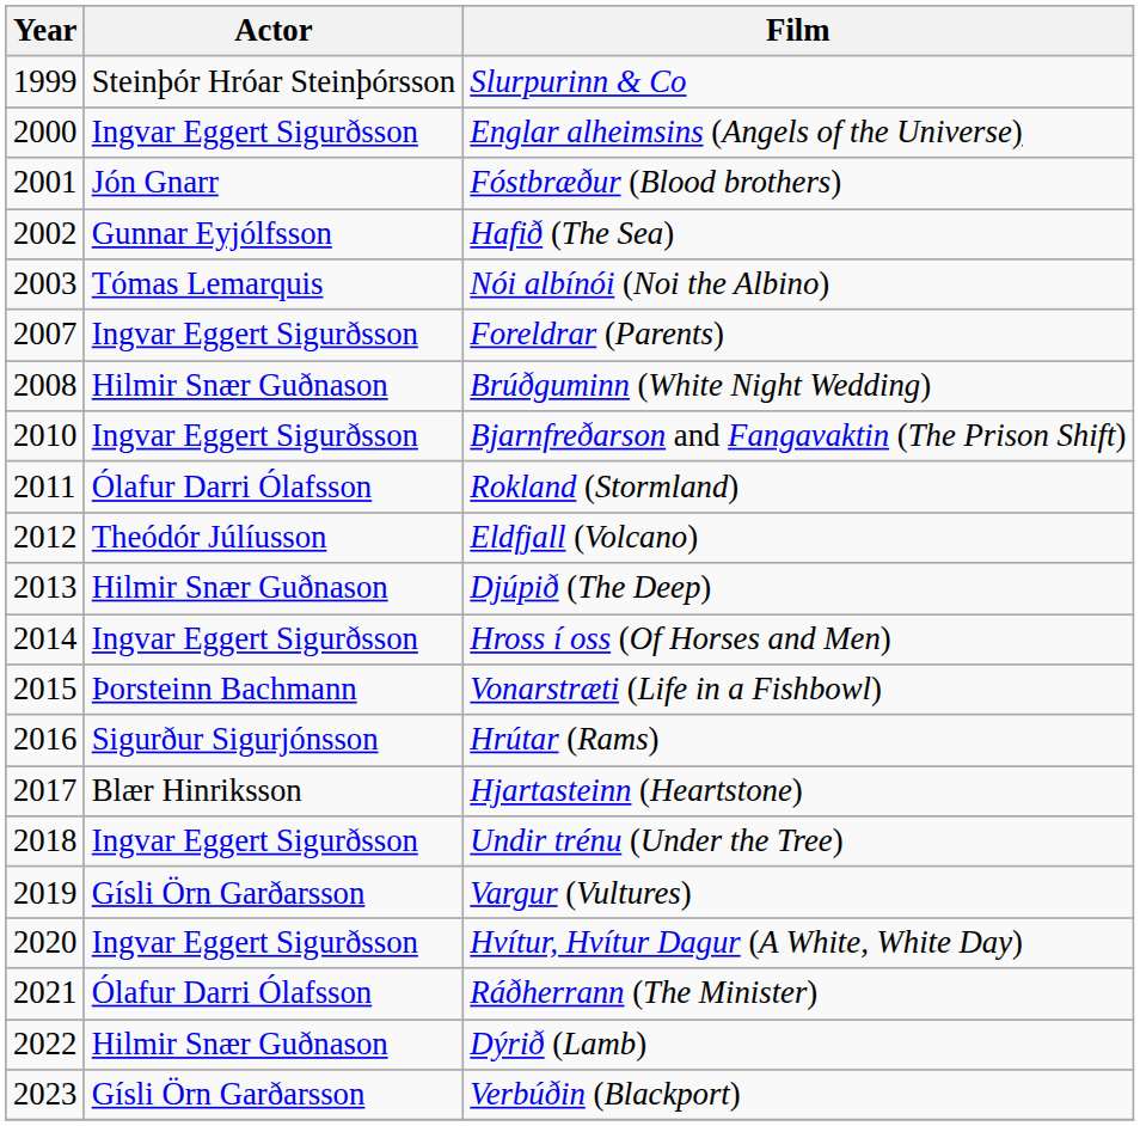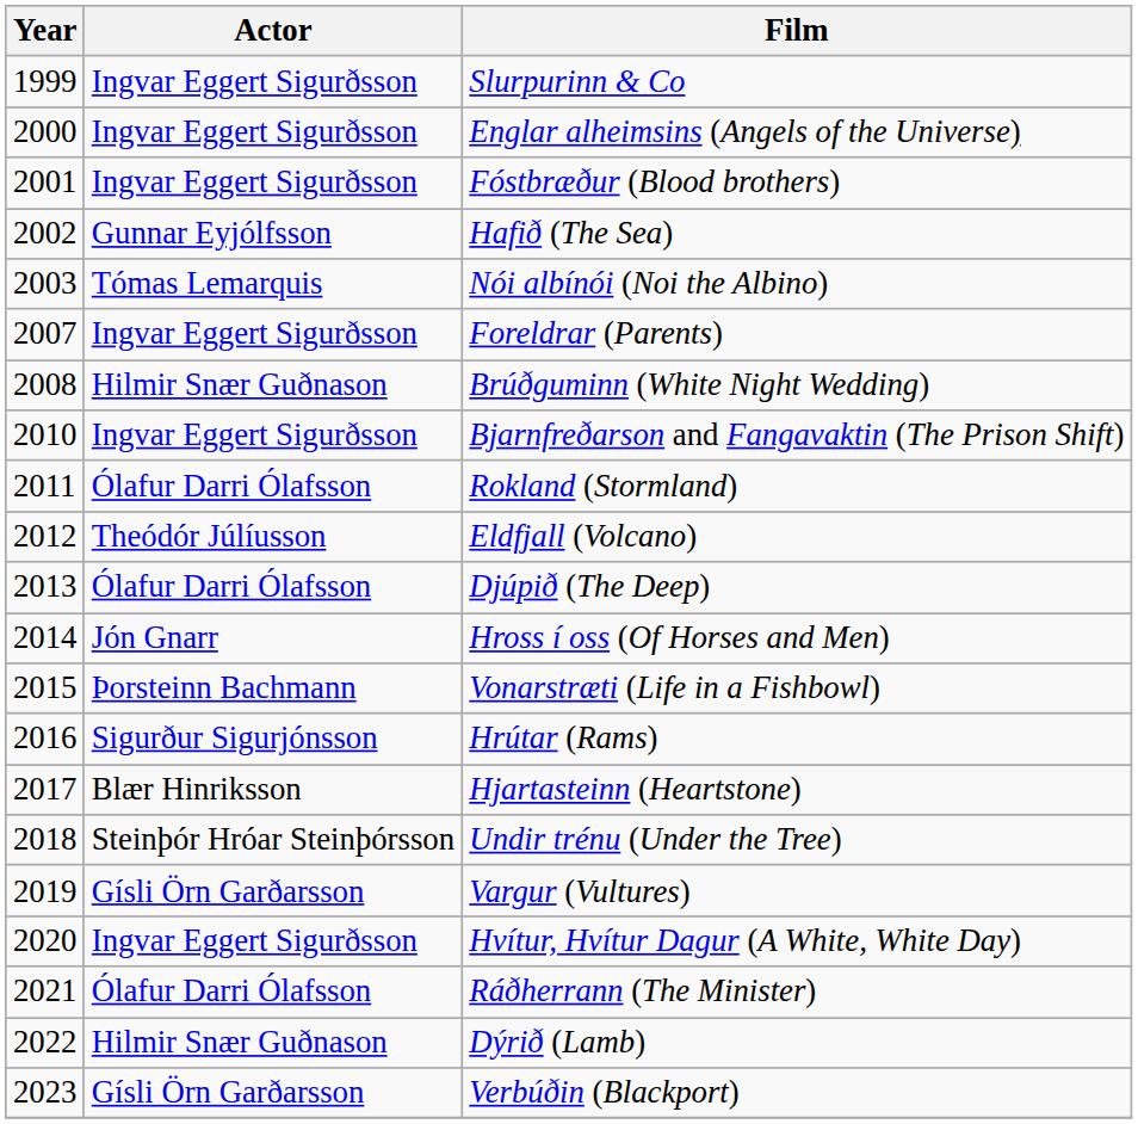Slurpurinn & Co | Actor: Steinþór Hróar Steinþórsson -> Ingvar Eggert Sigurðsson
Fóstbræður (Blood brothers) | Actor: Jón Gnarr -> Ingvar Eggert Sigurðsson
Djúpið (The Deep) | Actor: Hilmir Snær Guðnason -> Ólafur Darri Ólafsson
Hross í oss (Of Horses and Men) | Actor: Ingvar Eggert Sigurðsson -> Jón Gnarr
Undir trénu (Under the Tree) | Actor: Ingvar Eggert Sigurðsson -> Steinþór Hróar Steinþórsson
